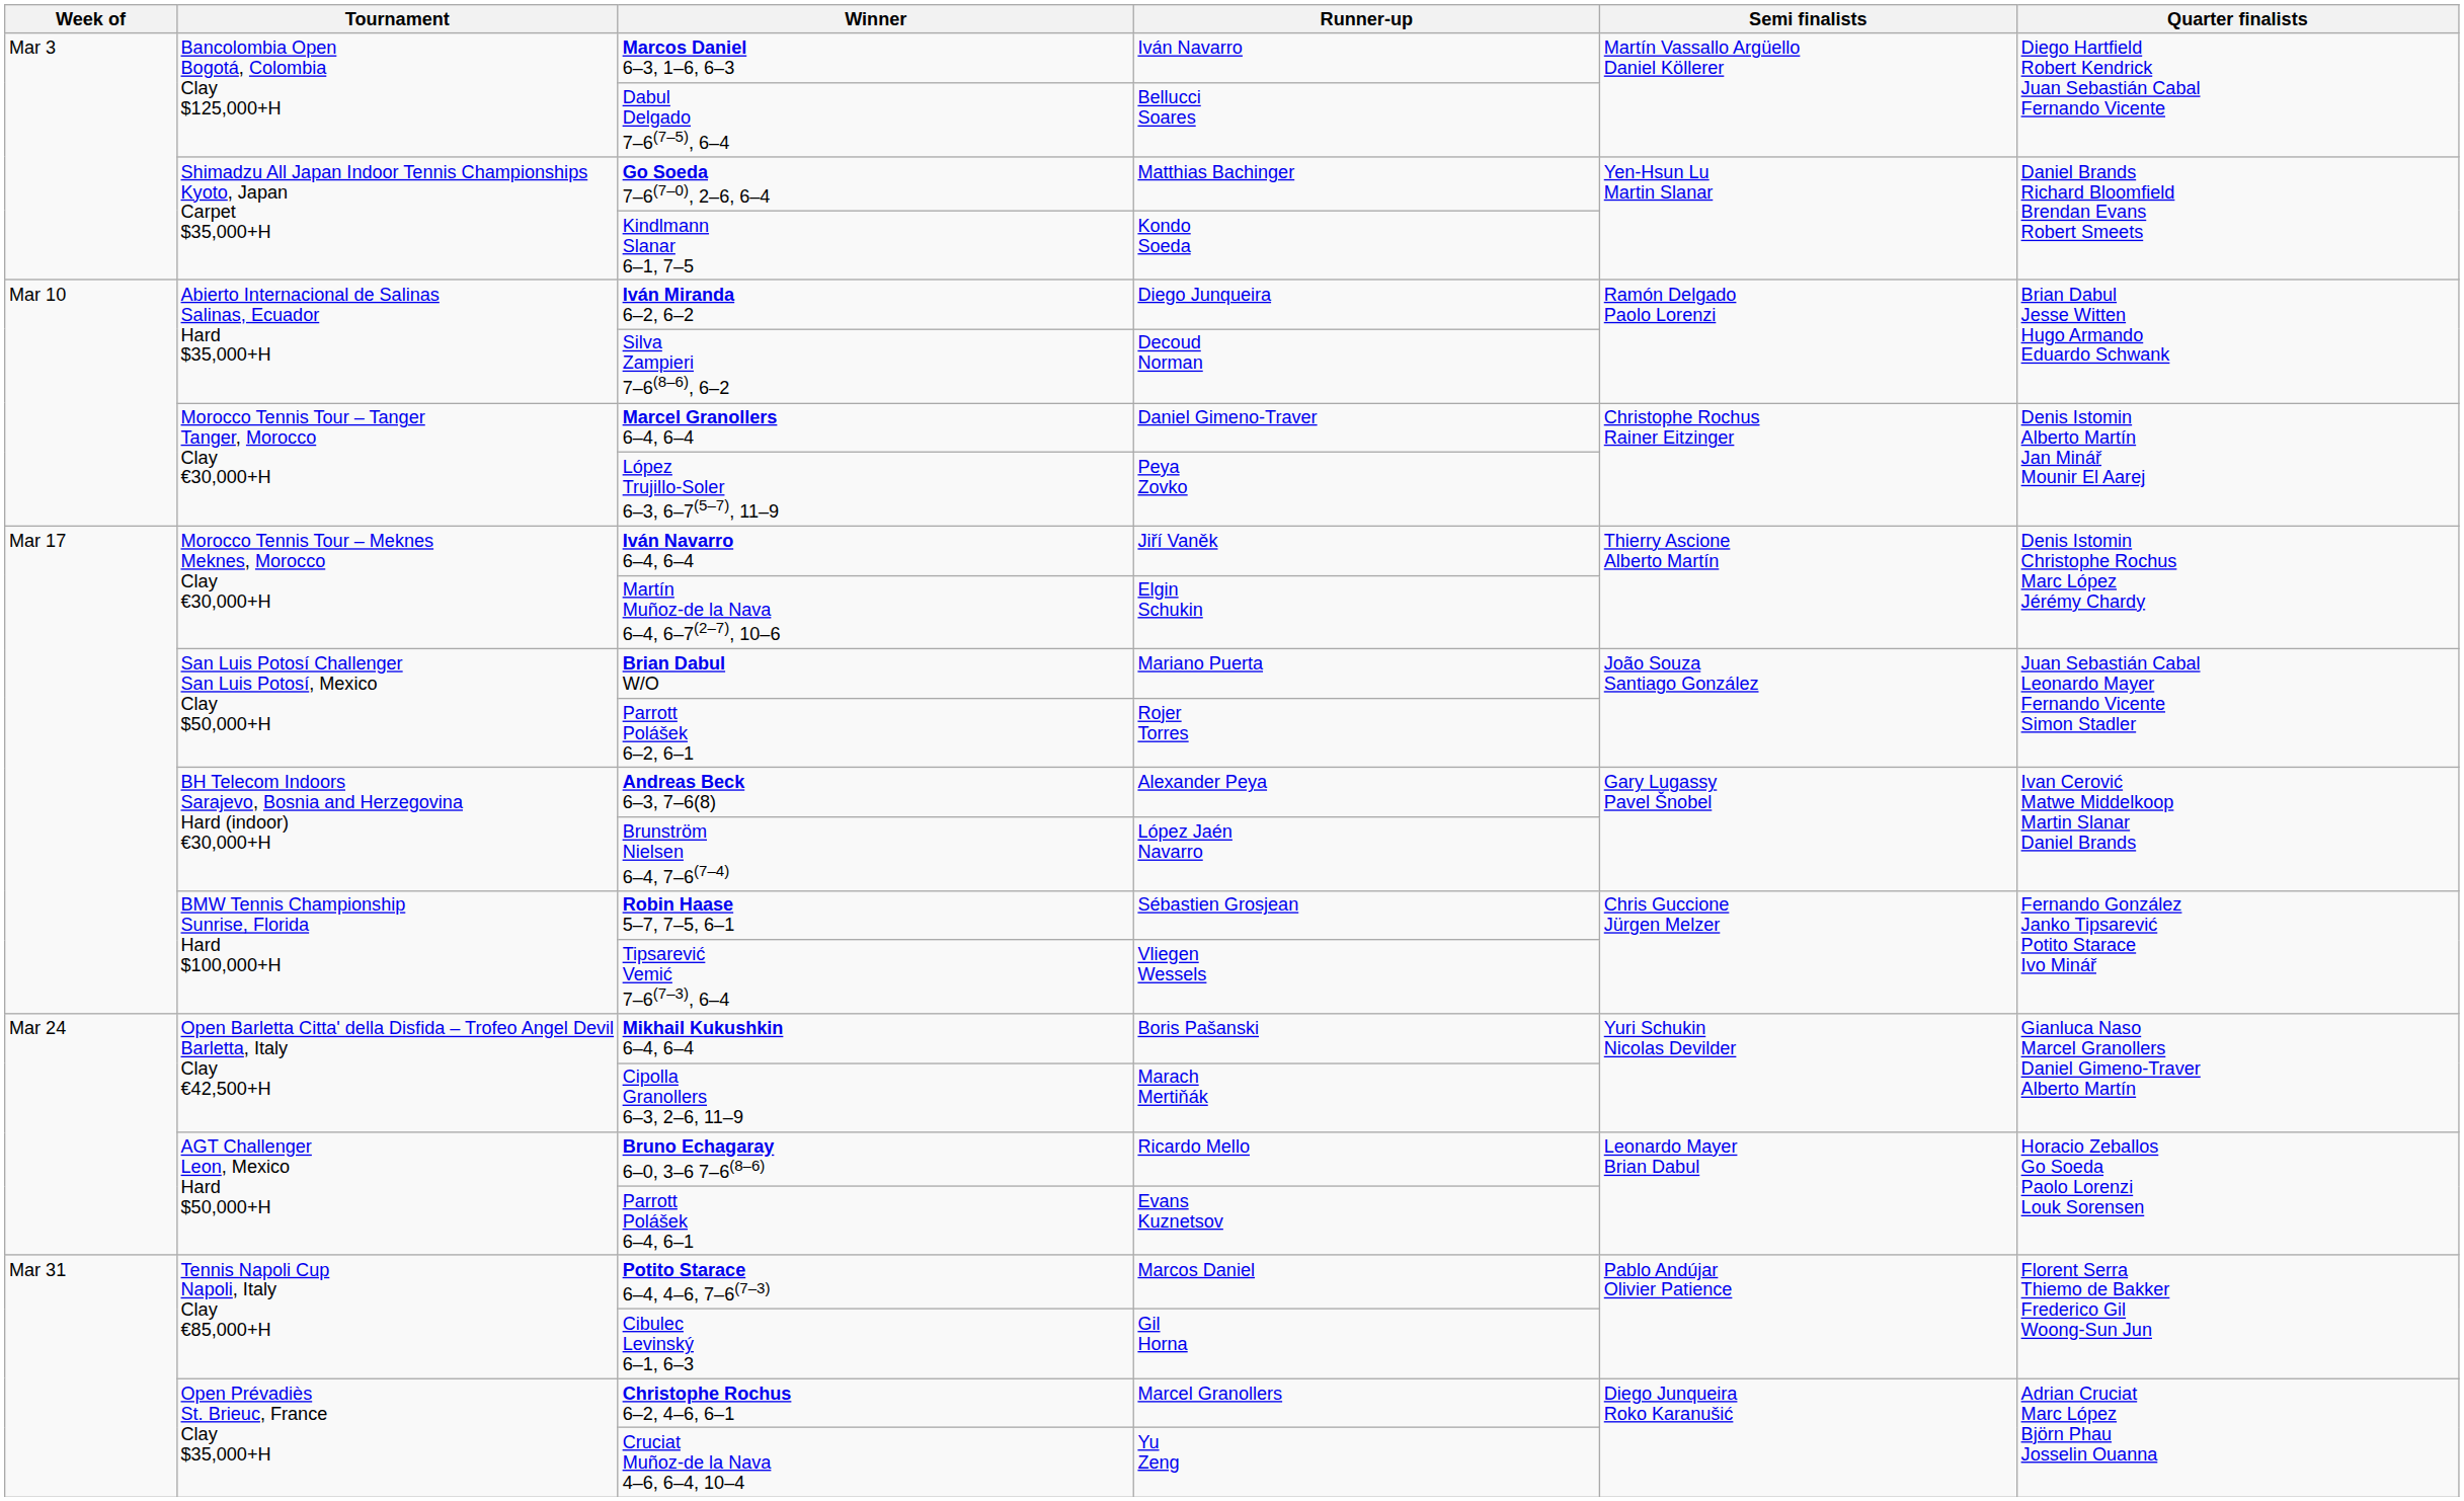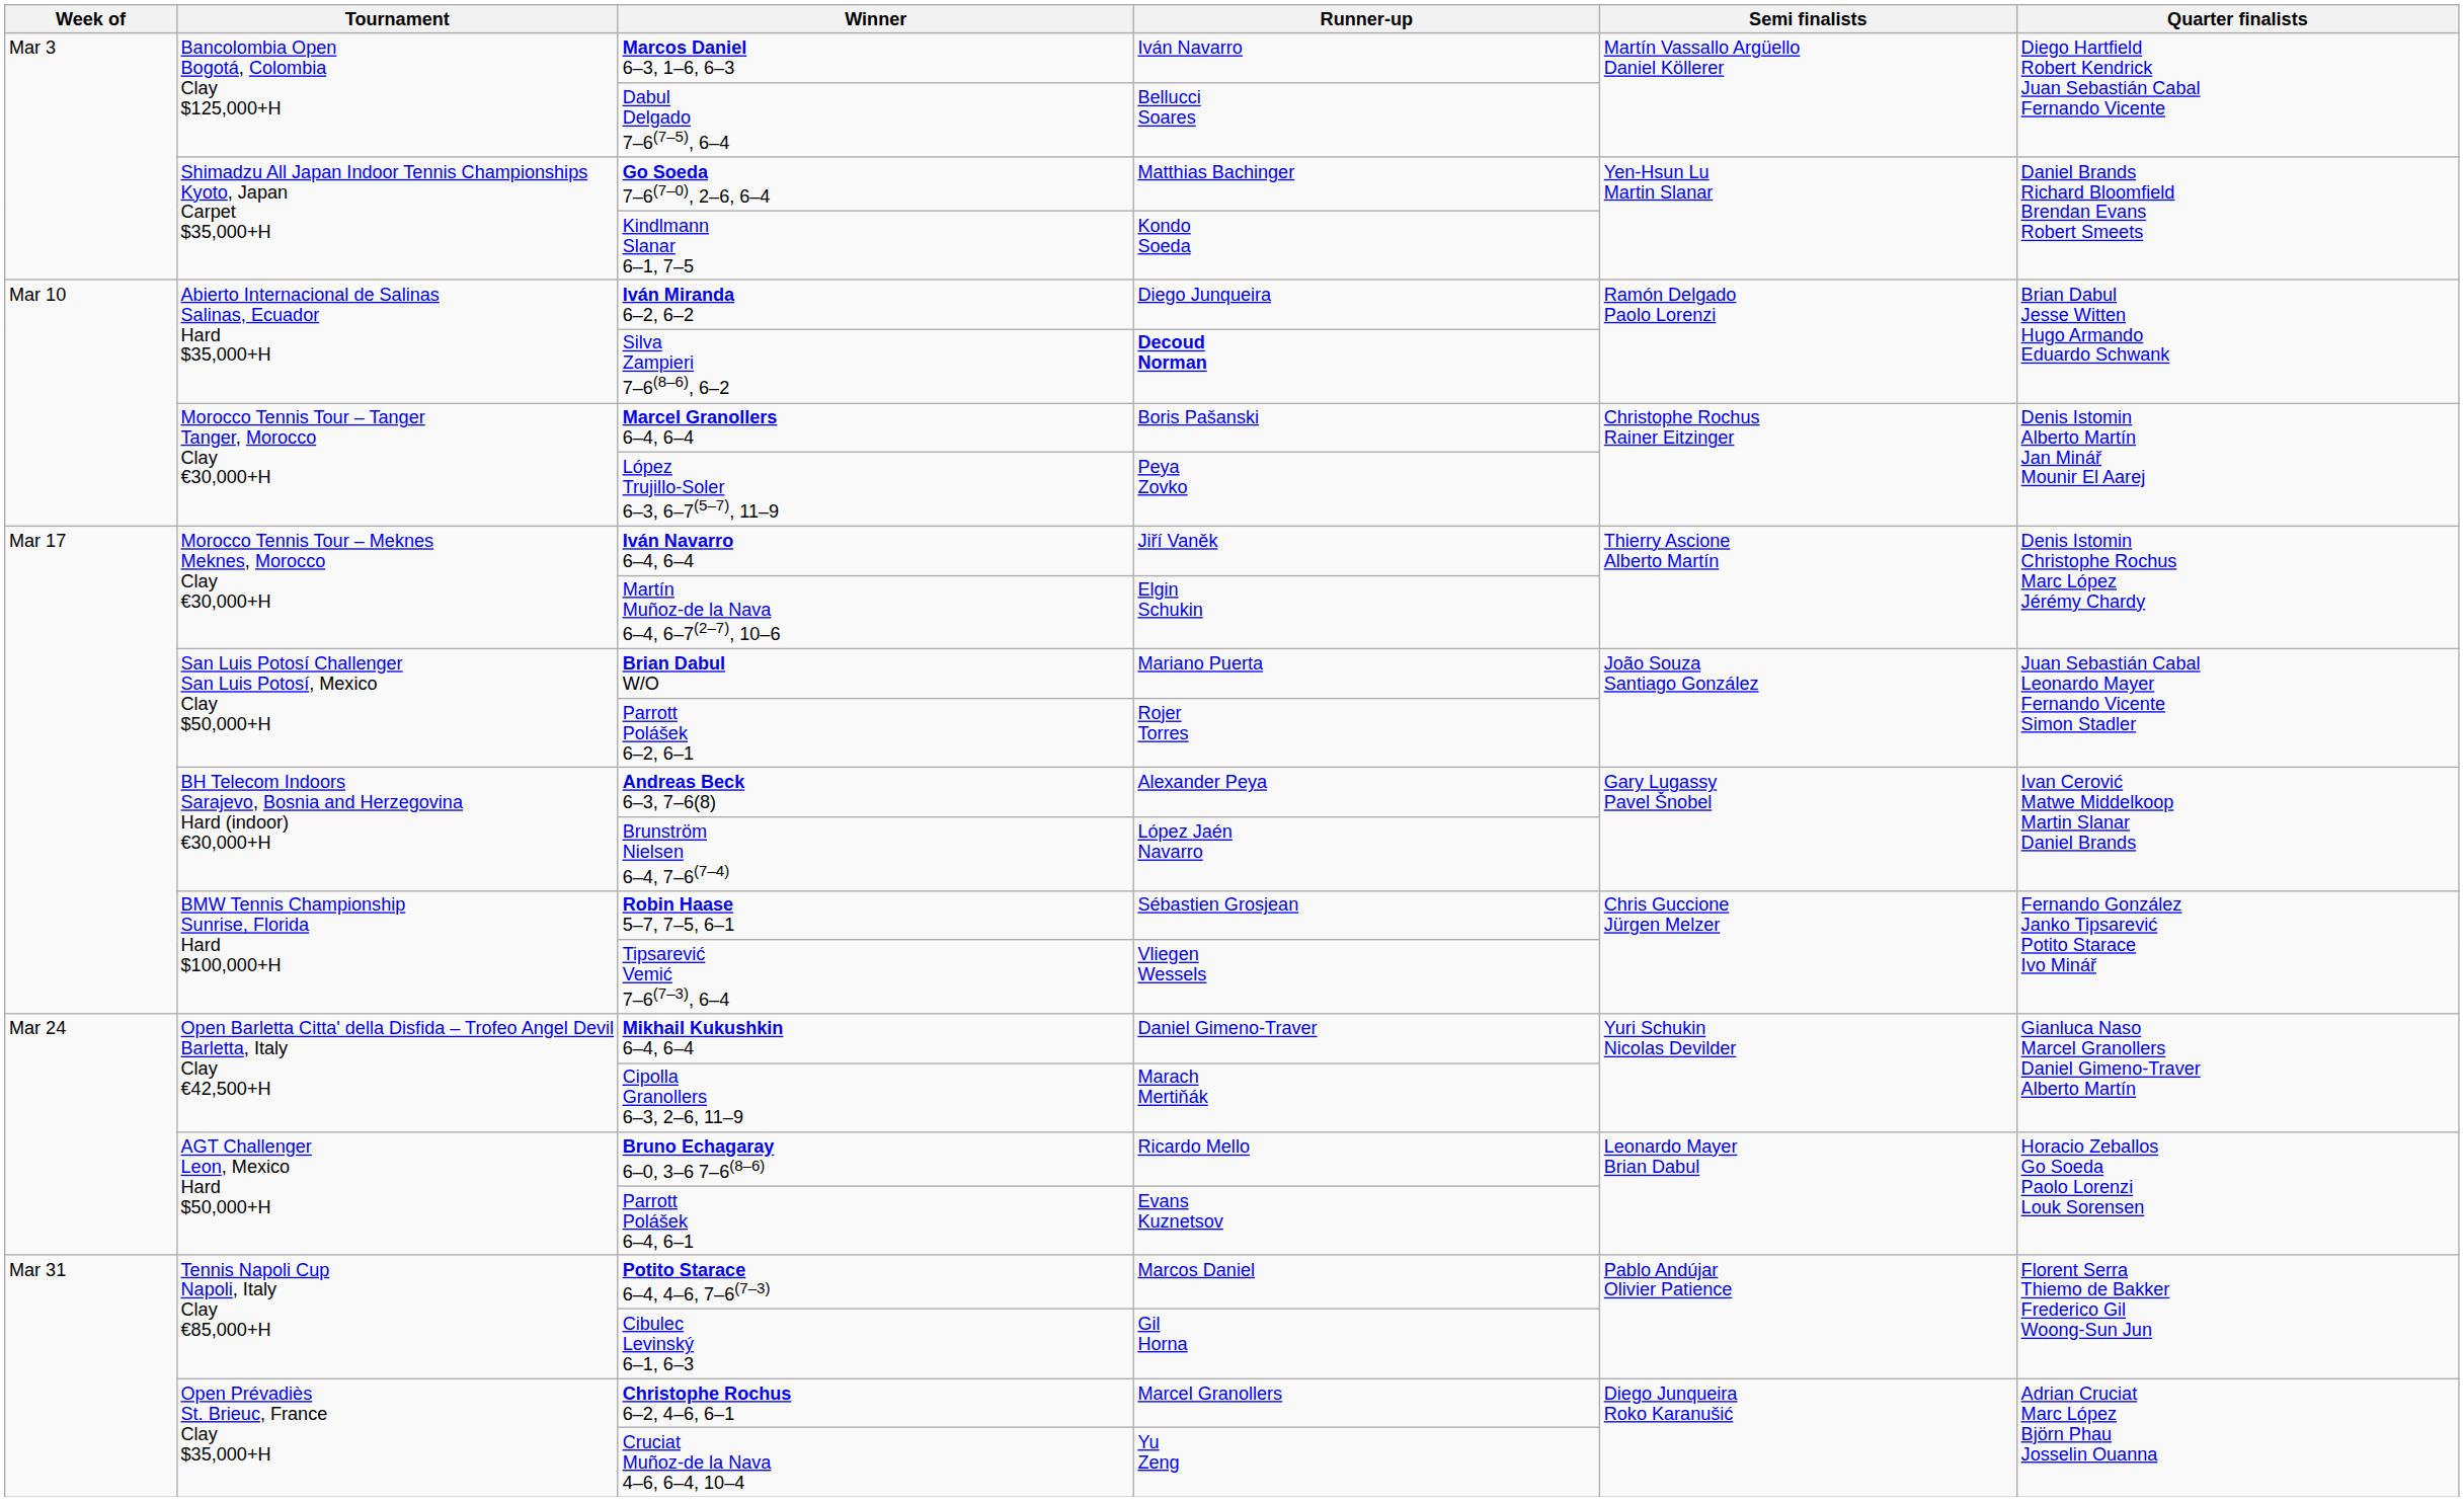Silva Zampieri 7–6(8–6), 6–2 | Runner-up: normal -> bold
Marcel Granollers 6–4, 6–4 | Runner-up: Daniel Gimeno-Traver -> Boris Pašanski
Mikhail Kukushkin 6–4, 6–4 | Runner-up: Boris Pašanski -> Daniel Gimeno-Traver
